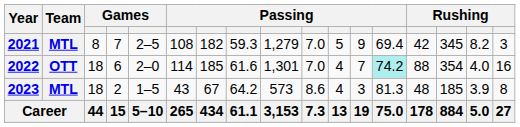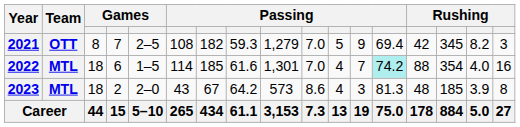2021 | Team: MTL -> OTT
2022 | Team: OTT -> MTL
2022 | column 5: 2–0 -> 1–5
2023 | column 5: 1–5 -> 2–0
